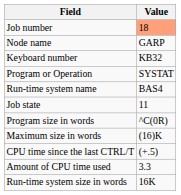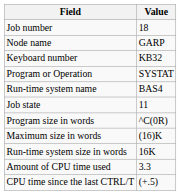Job number | Value: lightsalmon background -> no background
rows swapped: Run-time system size in words <-> CPU time since the last CTRL/T
